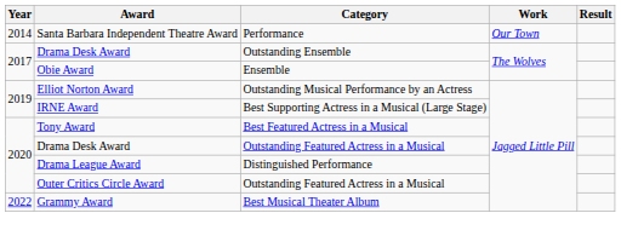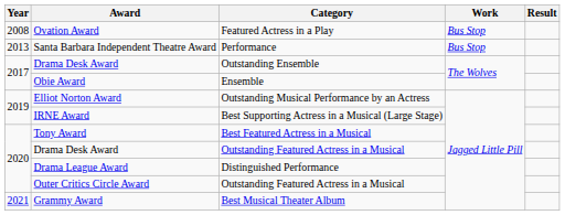+ row: 2008 | Ovation Award | Featured Actress in a Play | Bus Stop
Santa Barbara Independent Theatre Award | Year: 2014 -> 2013
Santa Barbara Independent Theatre Award | Work: Our Town -> Bus Stop
Grammy Award | Year: 2022 -> 2021
